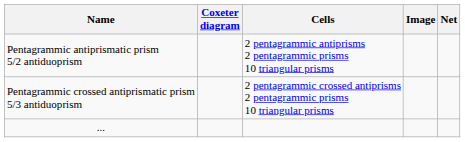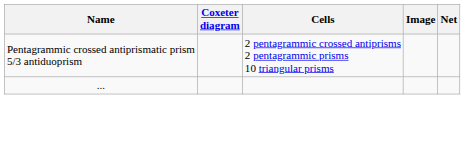- row: Pentagrammic antiprismatic prism 5/2 antiduoprism | 2 pentagrammic antiprisms 2 pentagrammic prisms 10 triangular prisms
